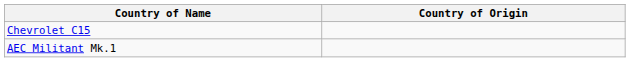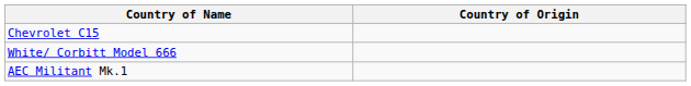+ row: White/ Corbitt Model 666
